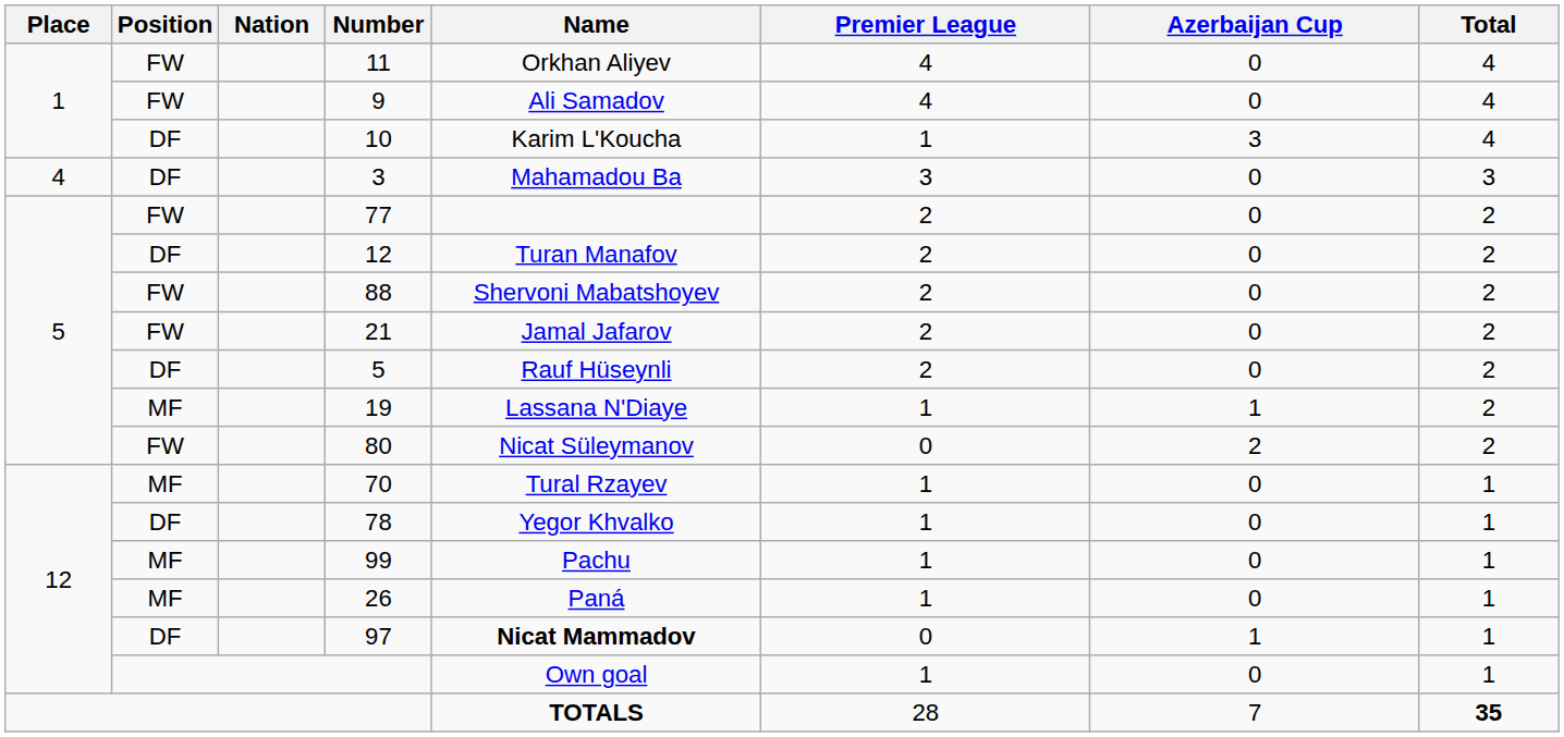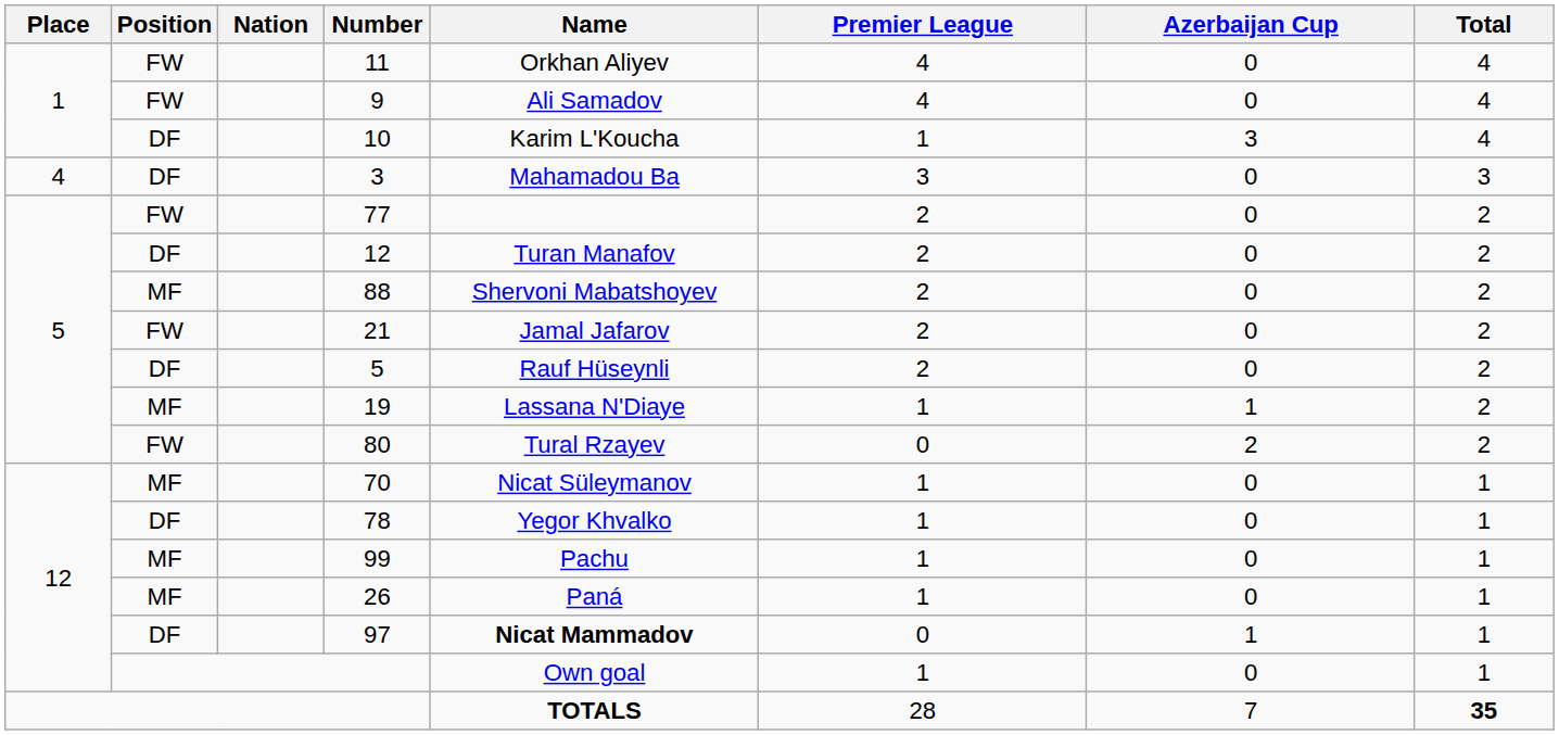88 | Position: FW -> MF
80 | Name: Nicat Süleymanov -> Tural Rzayev
70 | Name: Tural Rzayev -> Nicat Süleymanov
